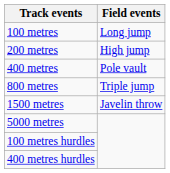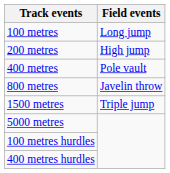800 metres | Field events: Triple jump -> Javelin throw
1500 metres | Field events: Javelin throw -> Triple jump
